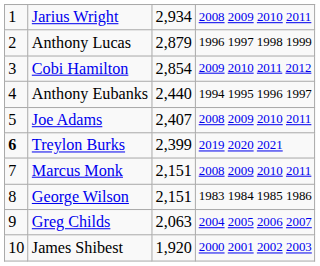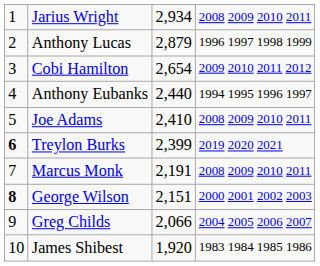Cobi Hamilton | column 3: 2,854 -> 2,654
Joe Adams | column 3: 2,407 -> 2,410
Marcus Monk | column 3: 2,151 -> 2,191
George Wilson | column 1: normal -> bold
George Wilson | column 4: 1983 1984 1985 1986 -> 2000 2001 2002 2003
Greg Childs | column 3: 2,063 -> 2,066
James Shibest | column 4: 2000 2001 2002 2003 -> 1983 1984 1985 1986
